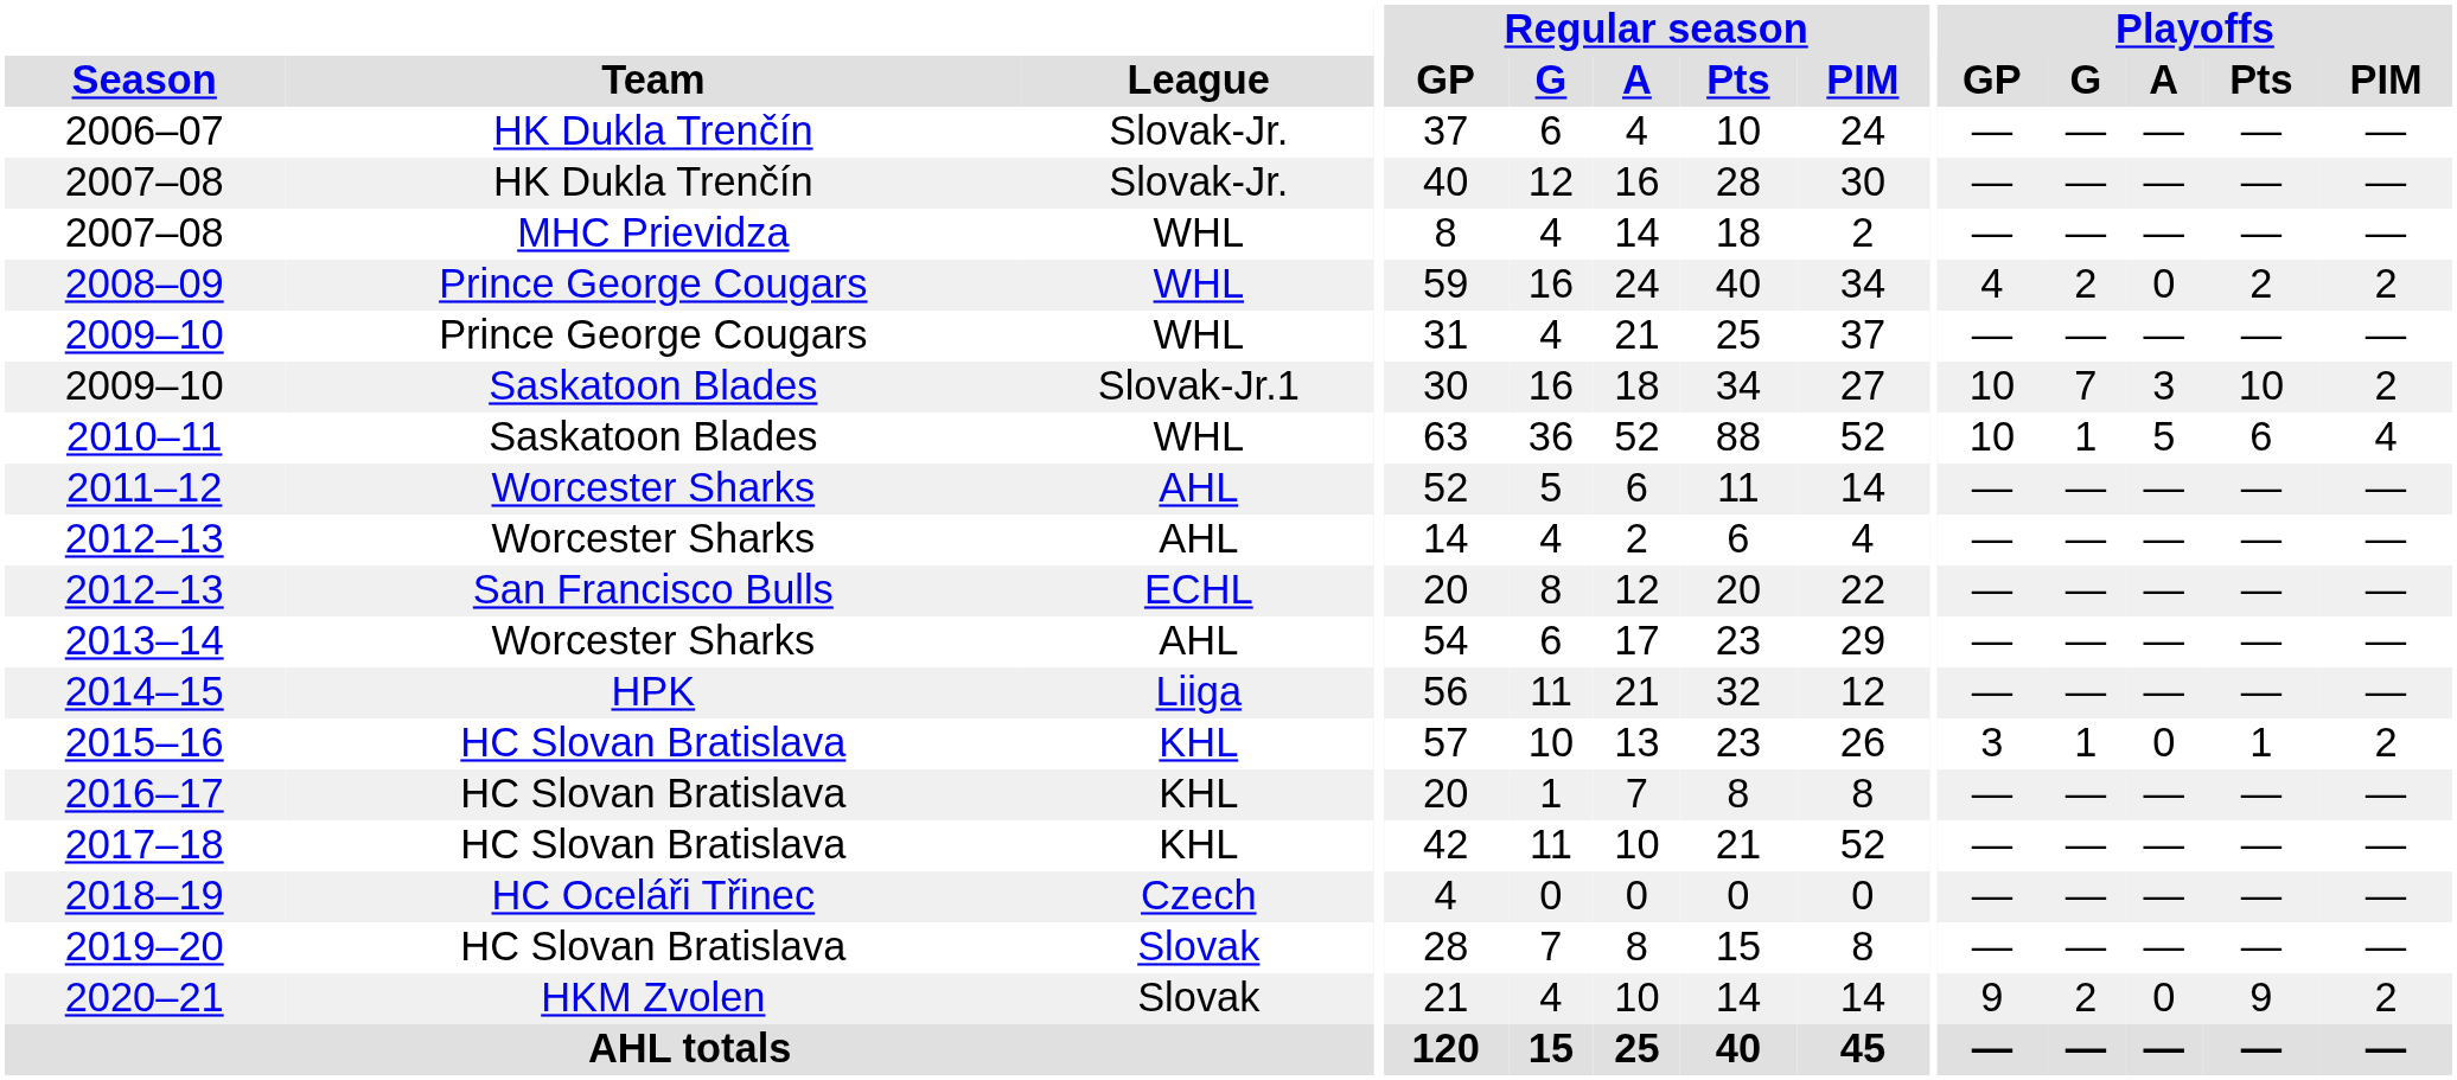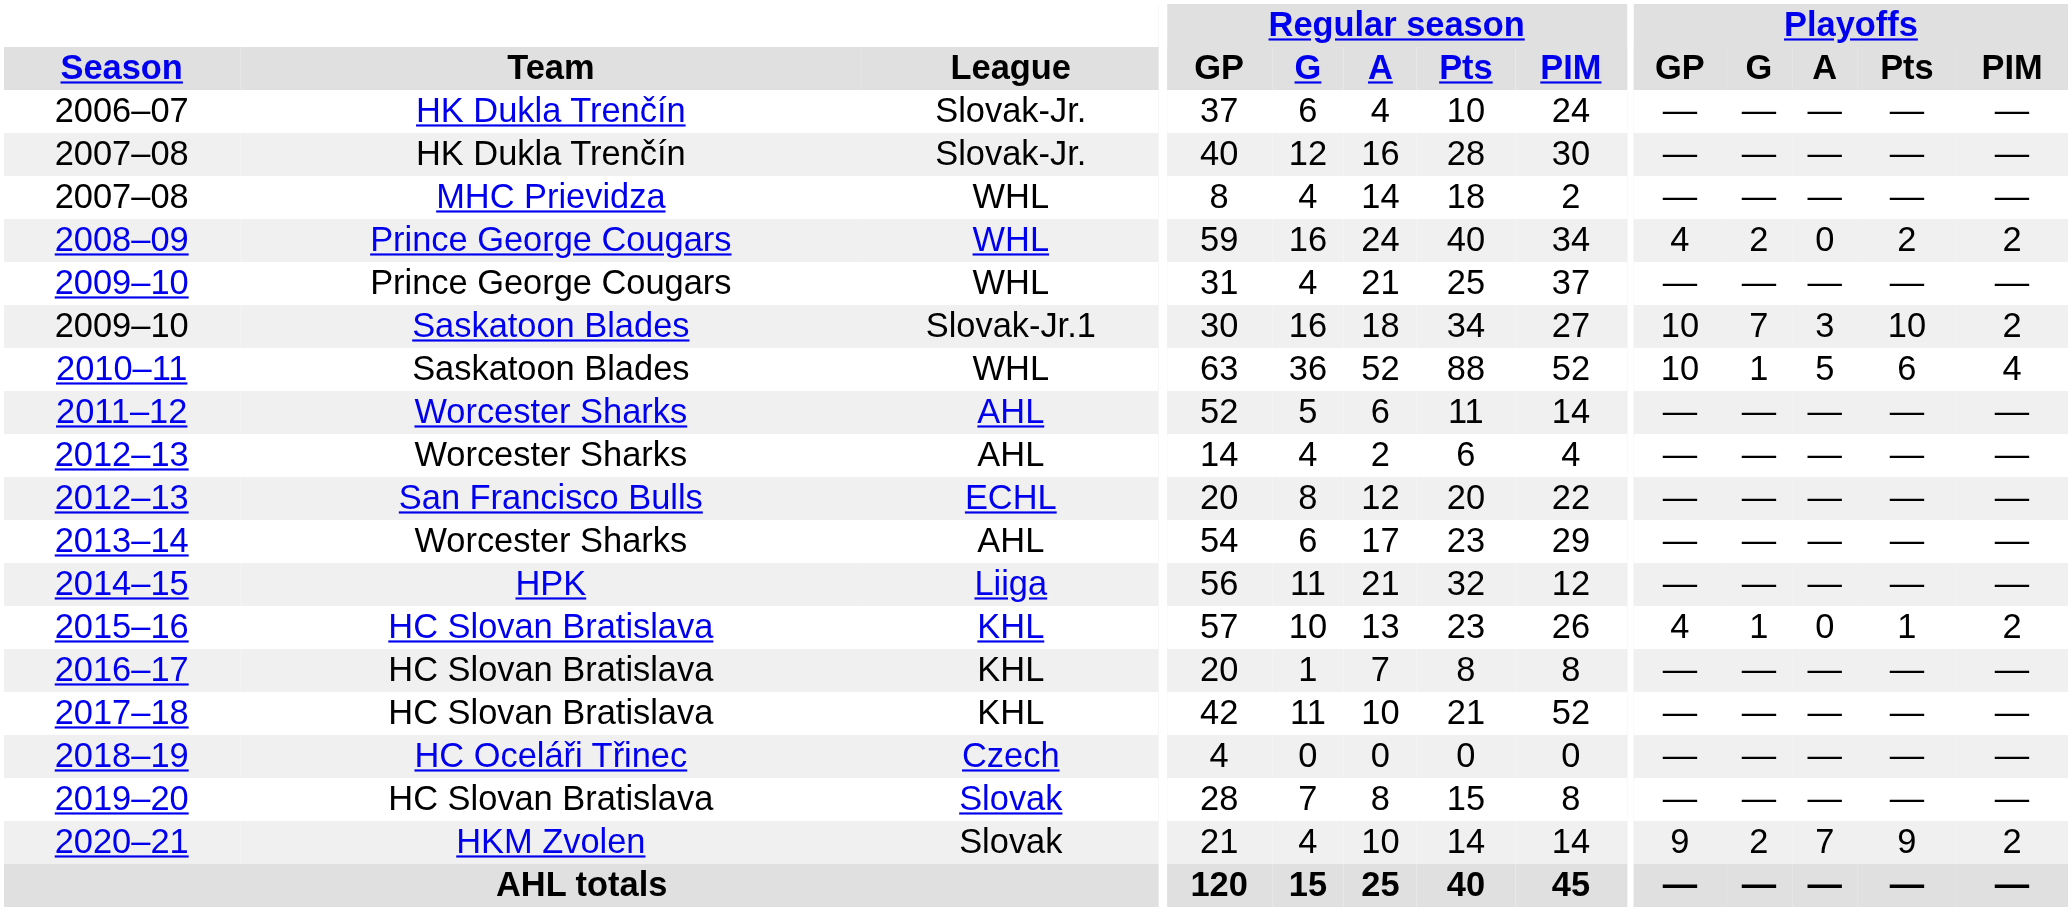2015–16 | Playoffs / GP: 3 -> 4
2020–21 | Playoffs / A: 0 -> 7
